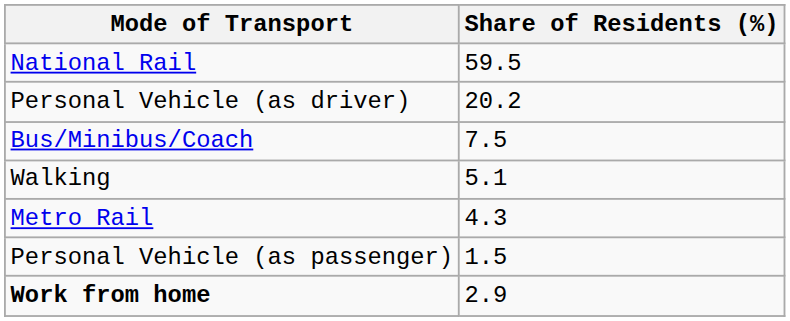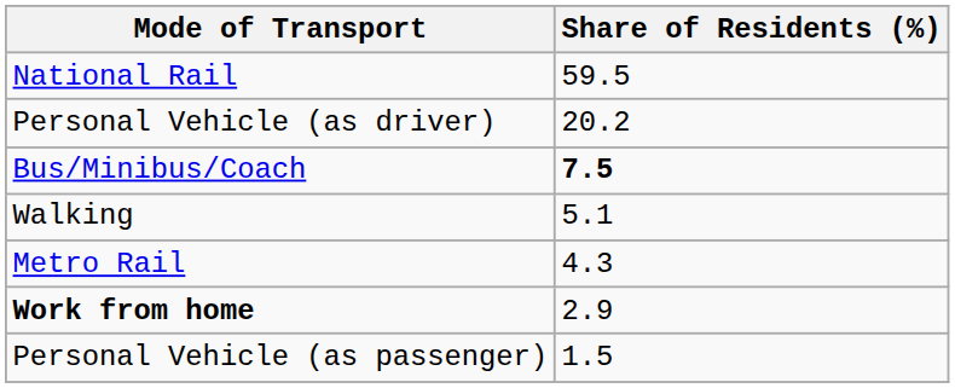Bus/Minibus/Coach | Share of Residents (%): normal -> bold
rows swapped: Personal Vehicle (as passenger) <-> Work from home
